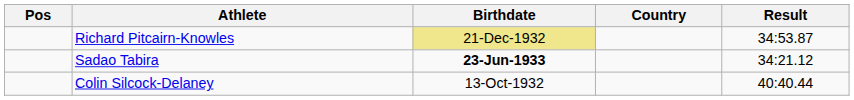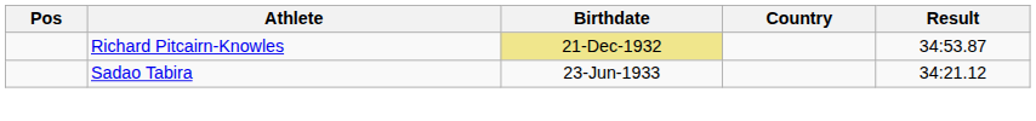Sadao Tabira | Birthdate: bold -> normal
- row: Colin Silcock-Delaney | 13-Oct-1932 | 40:40.44
